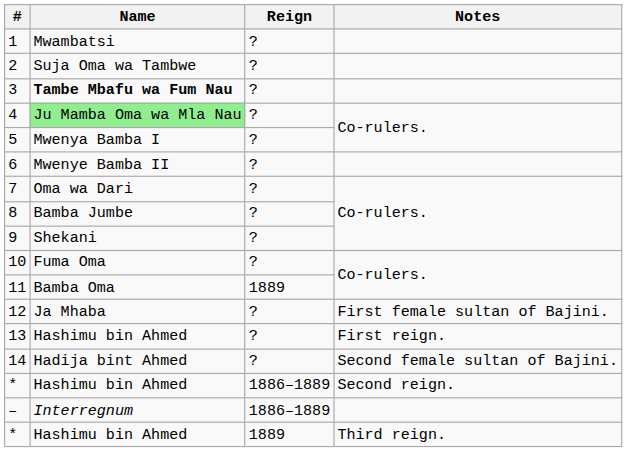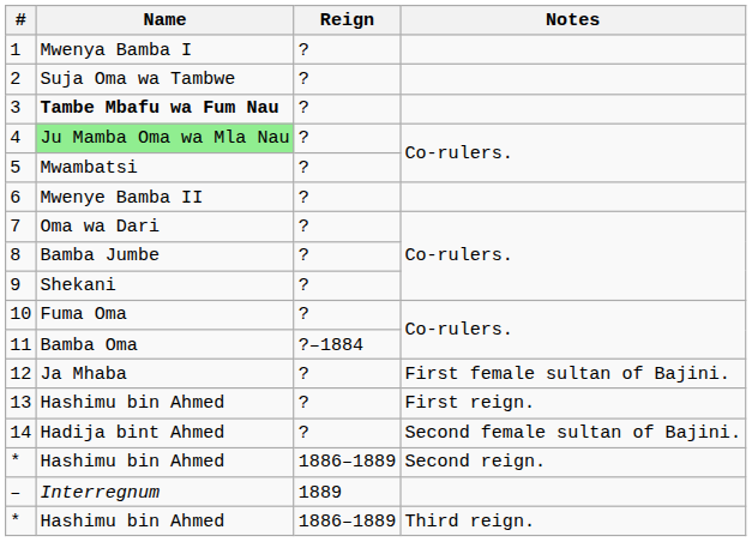1 | Name: Mwambatsi -> Mwenya Bamba I
5 | Name: Mwenya Bamba I -> Mwambatsi
11 | Reign: 1889 -> ?–1884
– | Reign: 1886–1889 -> 1889
* / Third reign. | Reign: 1889 -> 1886–1889
